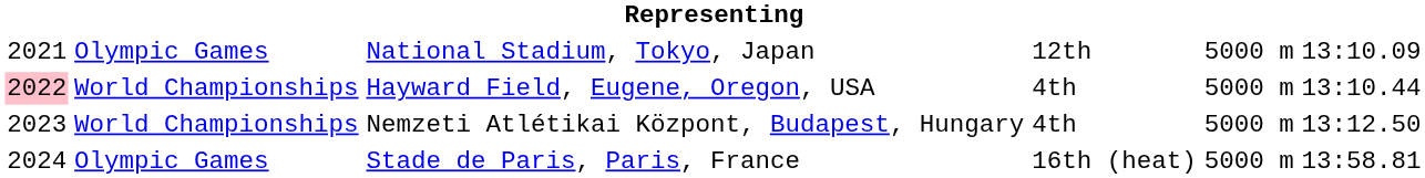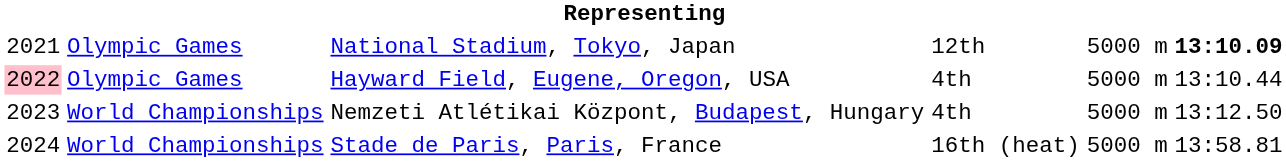National Stadium, Tokyo, Japan | column 6: normal -> bold
Hayward Field, Eugene, Oregon, USA | column 2: World Championships -> Olympic Games
Stade de Paris, Paris, France | column 2: Olympic Games -> World Championships
